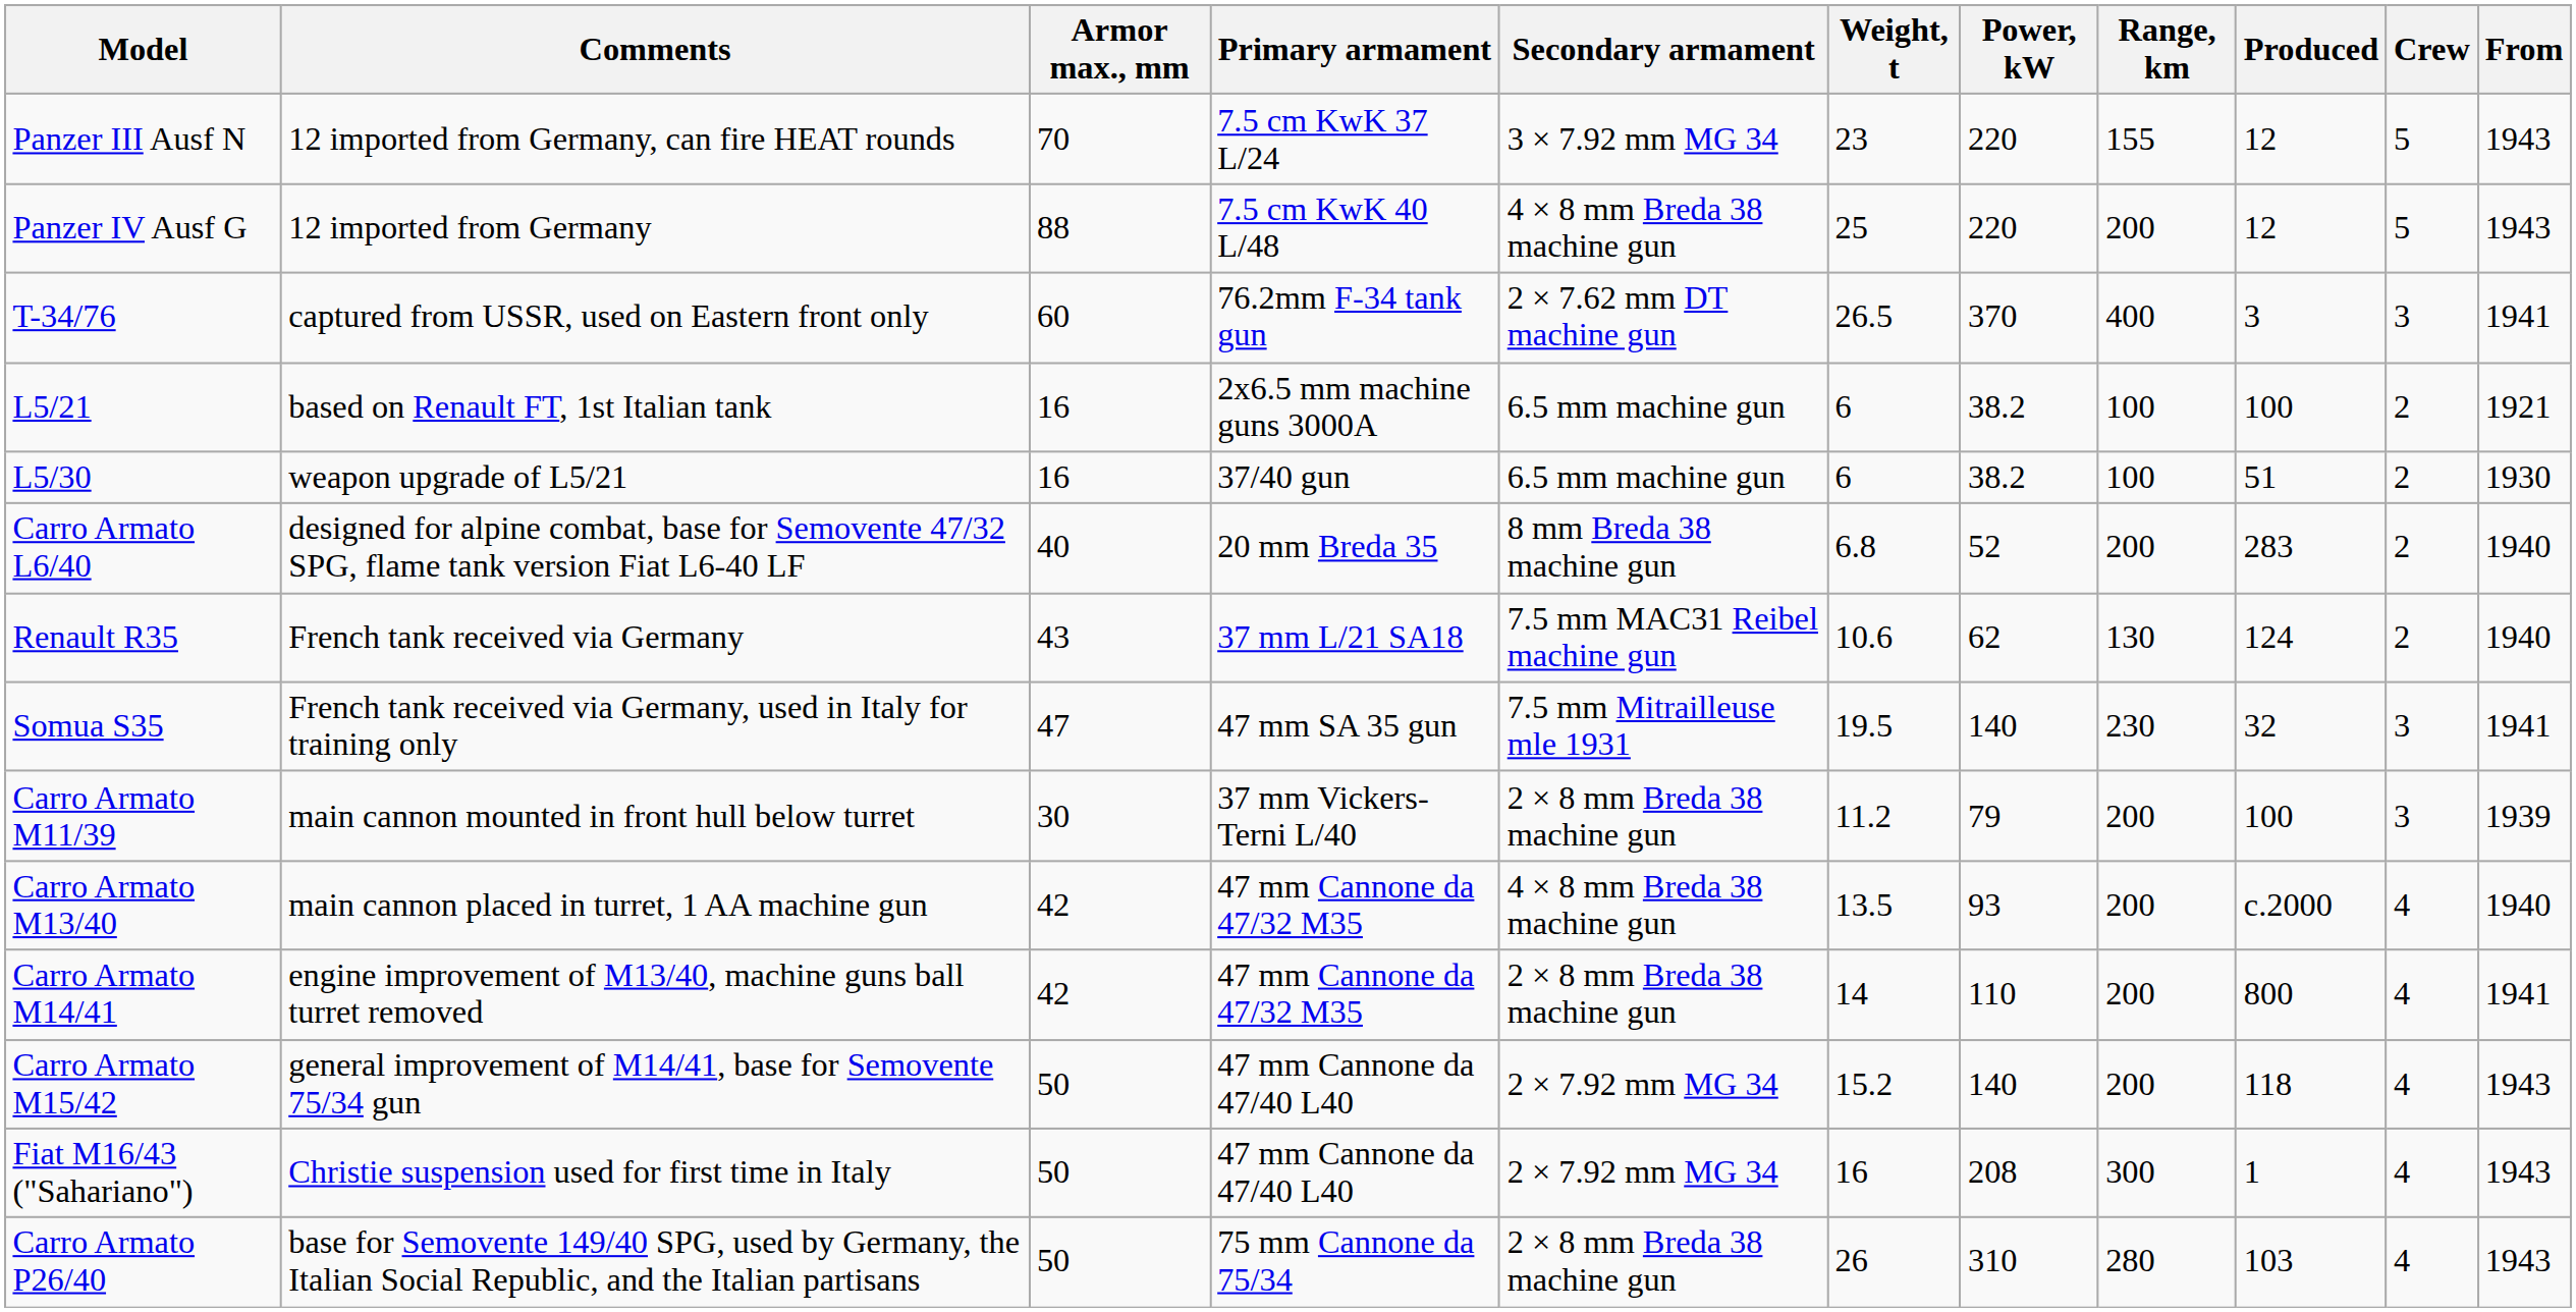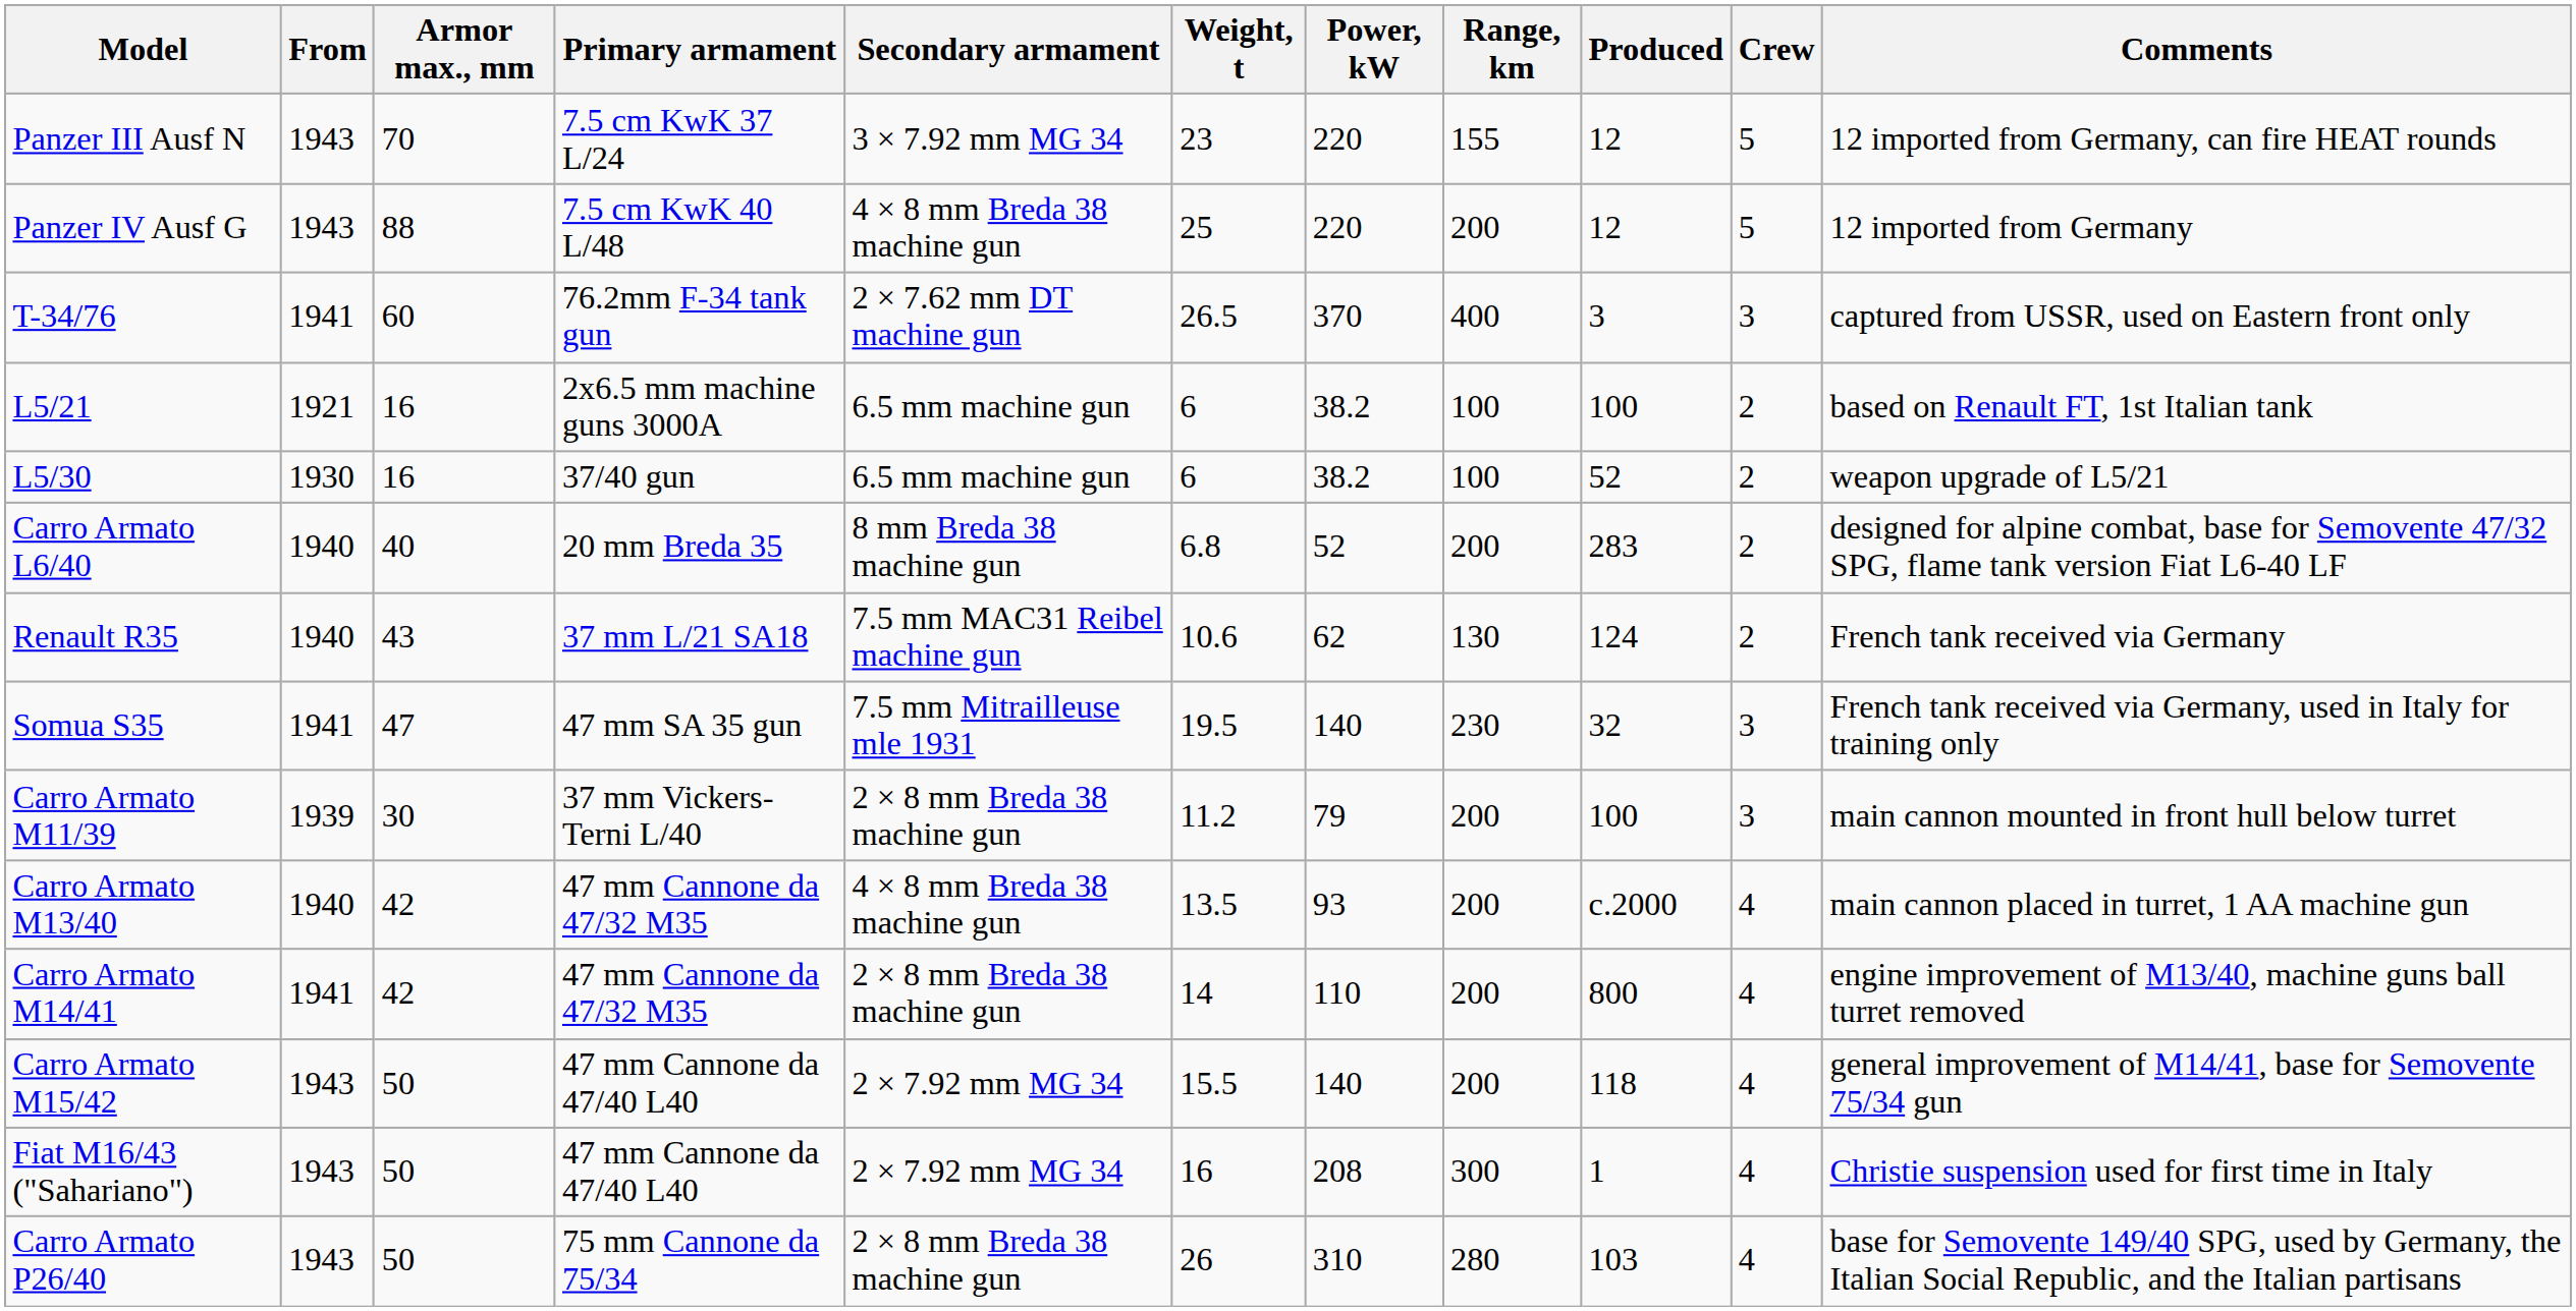columns swapped: From <-> Comments
L5/30 | Produced: 51 -> 52
Carro Armato M15/42 | Weight, t: 15.2 -> 15.5
